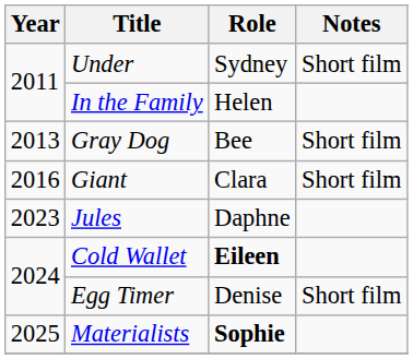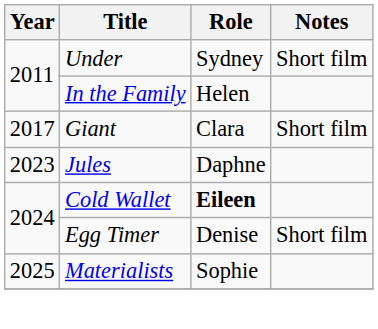- row: 2013 | Gray Dog | Bee | Short film
Giant | Year: 2016 -> 2017
Materialists | Role: bold -> normal
